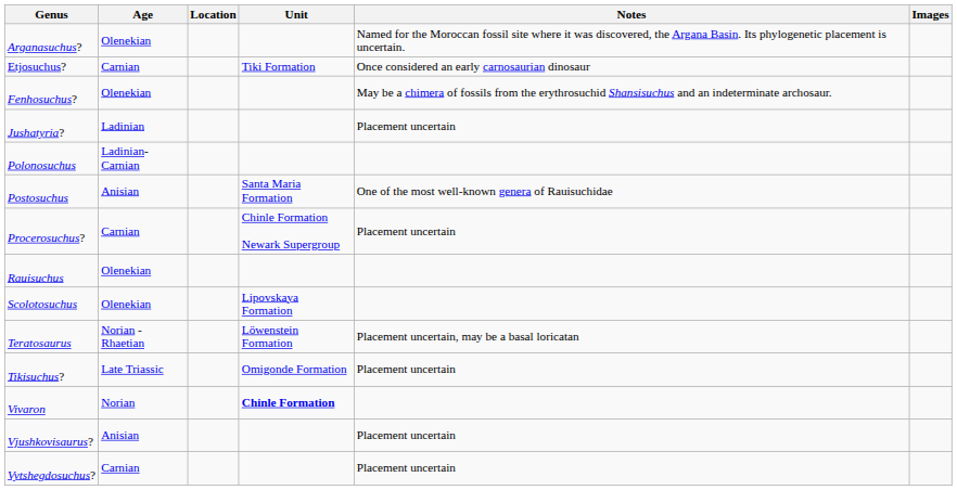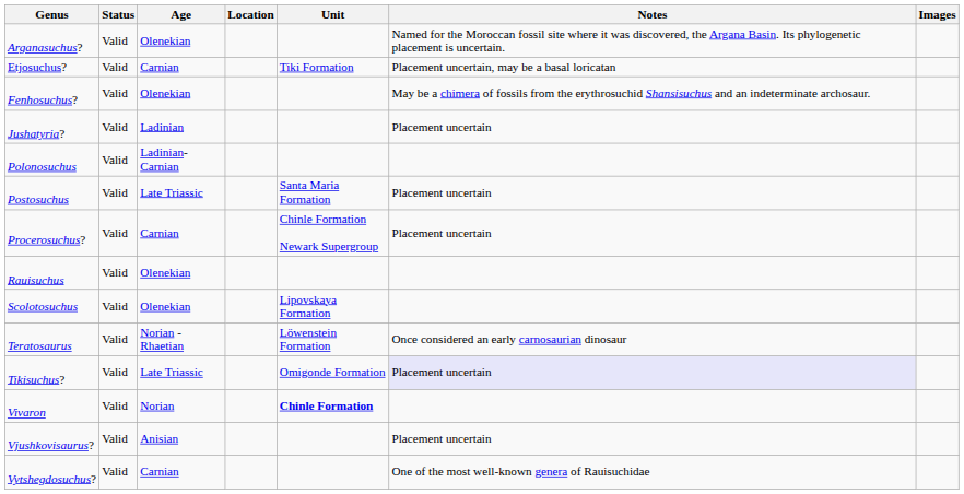+ column: Status | Valid | Valid | Valid | Valid | Valid | Valid | Valid | Valid | Valid | Valid | Valid | Valid | Valid | Valid
Etjosuchus? | Notes: Once considered an early carnosaurian dinosaur -> Placement uncertain, may be a basal loricatan
Postosuchus | Age: Anisian -> Late Triassic
Postosuchus | Notes: One of the most well-known genera of Rauisuchidae -> Placement uncertain
Teratosaurus | Notes: Placement uncertain, may be a basal loricatan -> Once considered an early carnosaurian dinosaur
Tikisuchus? | Notes: no background -> lavender background
Vytshegdosuchus? | Notes: Placement uncertain -> One of the most well-known genera of Rauisuchidae
